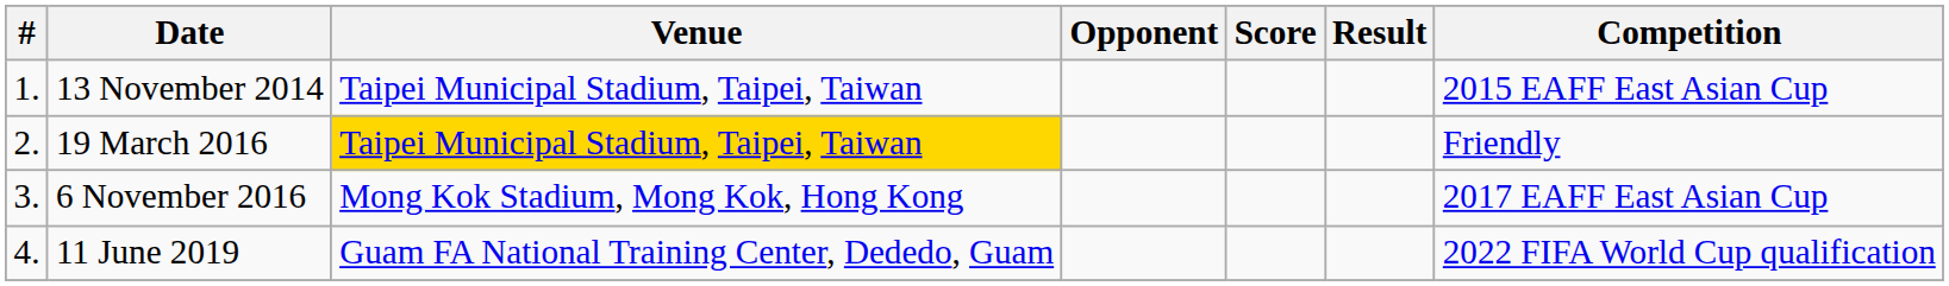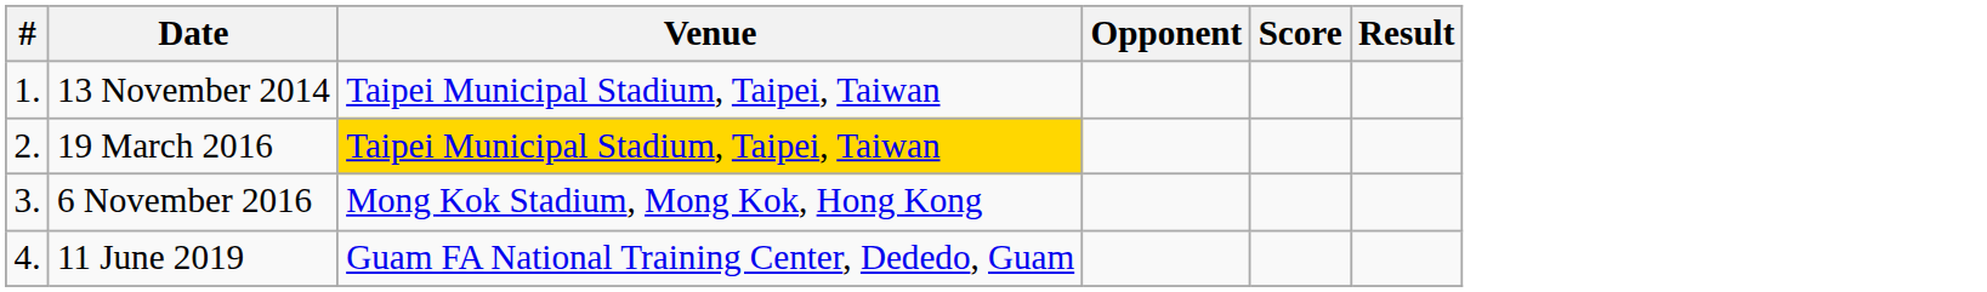- column: Competition | 2015 EAFF East Asian Cup | Friendly | 2017 EAFF East Asian Cup | 2022 FIFA World Cup qualification
